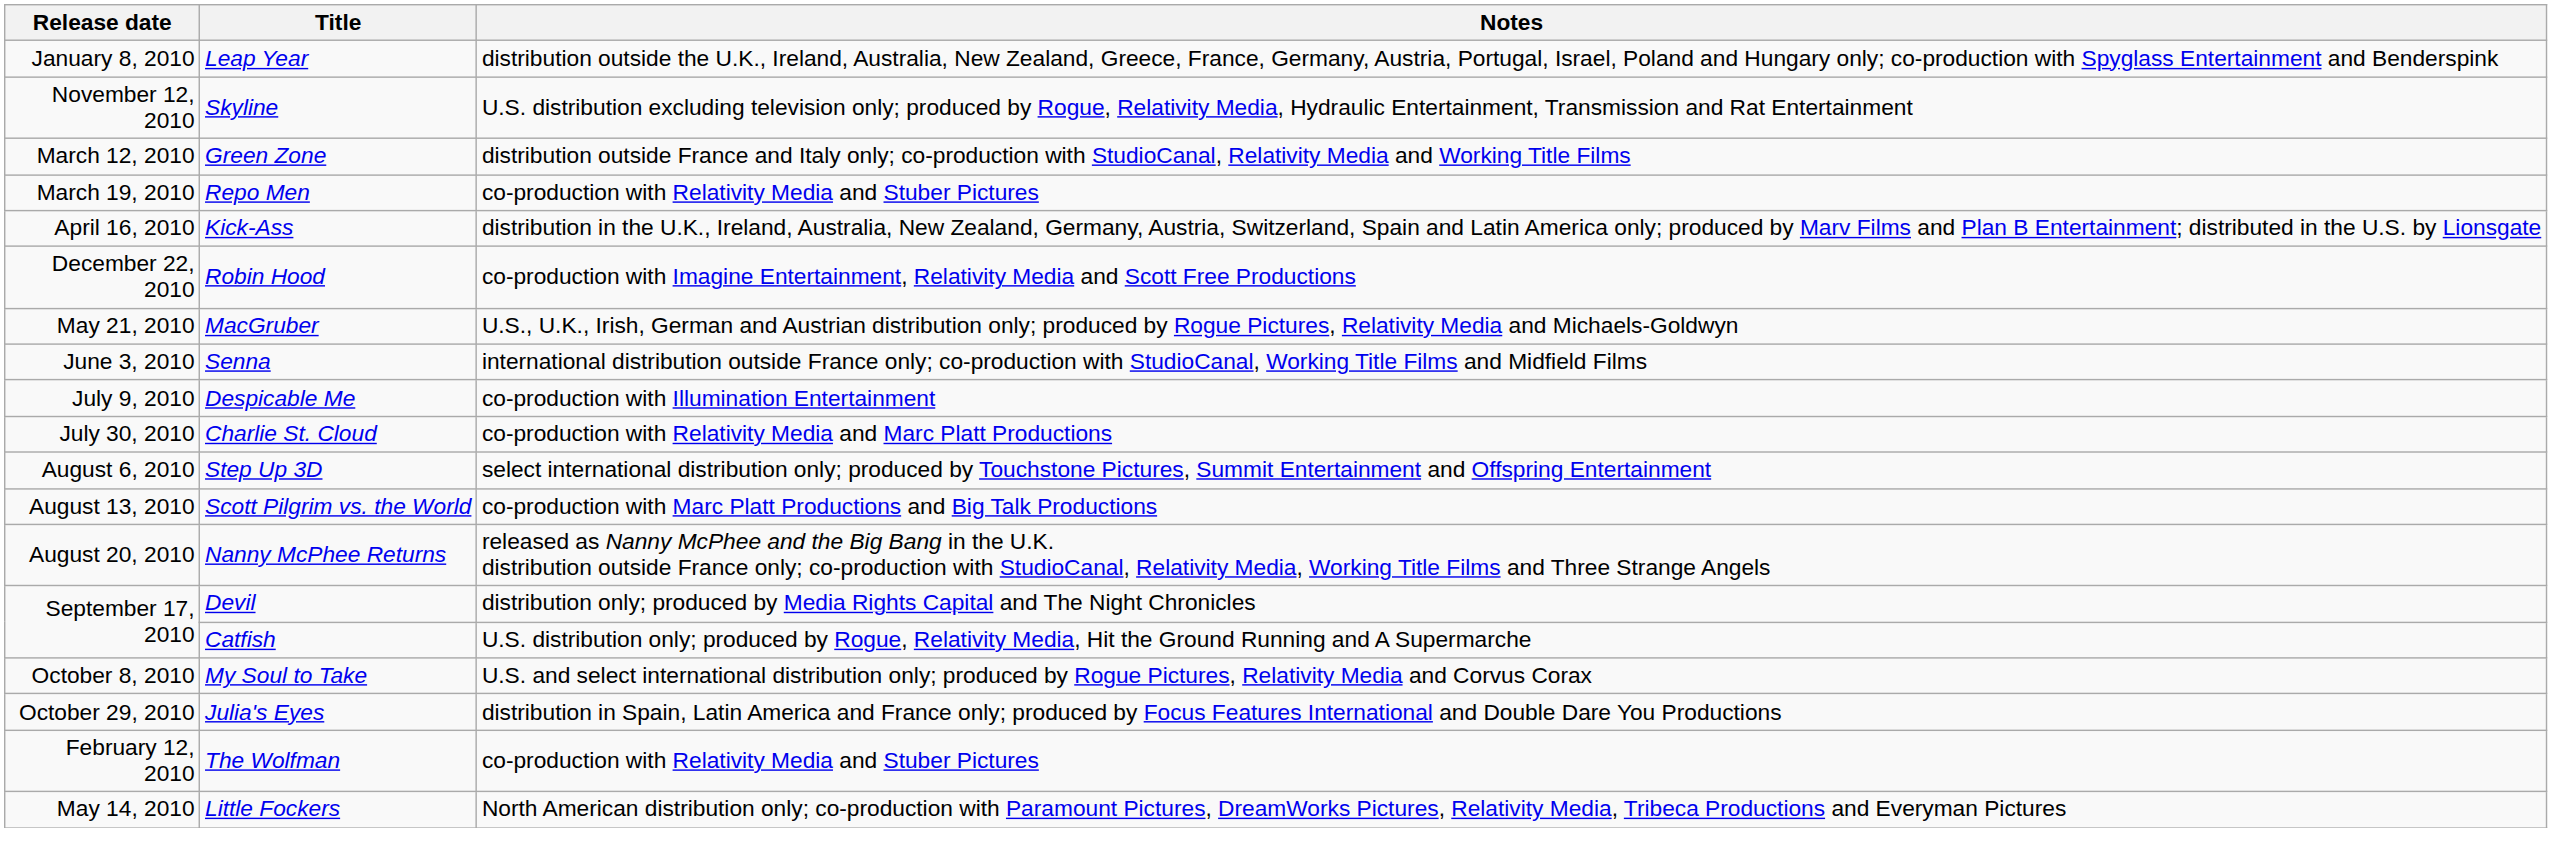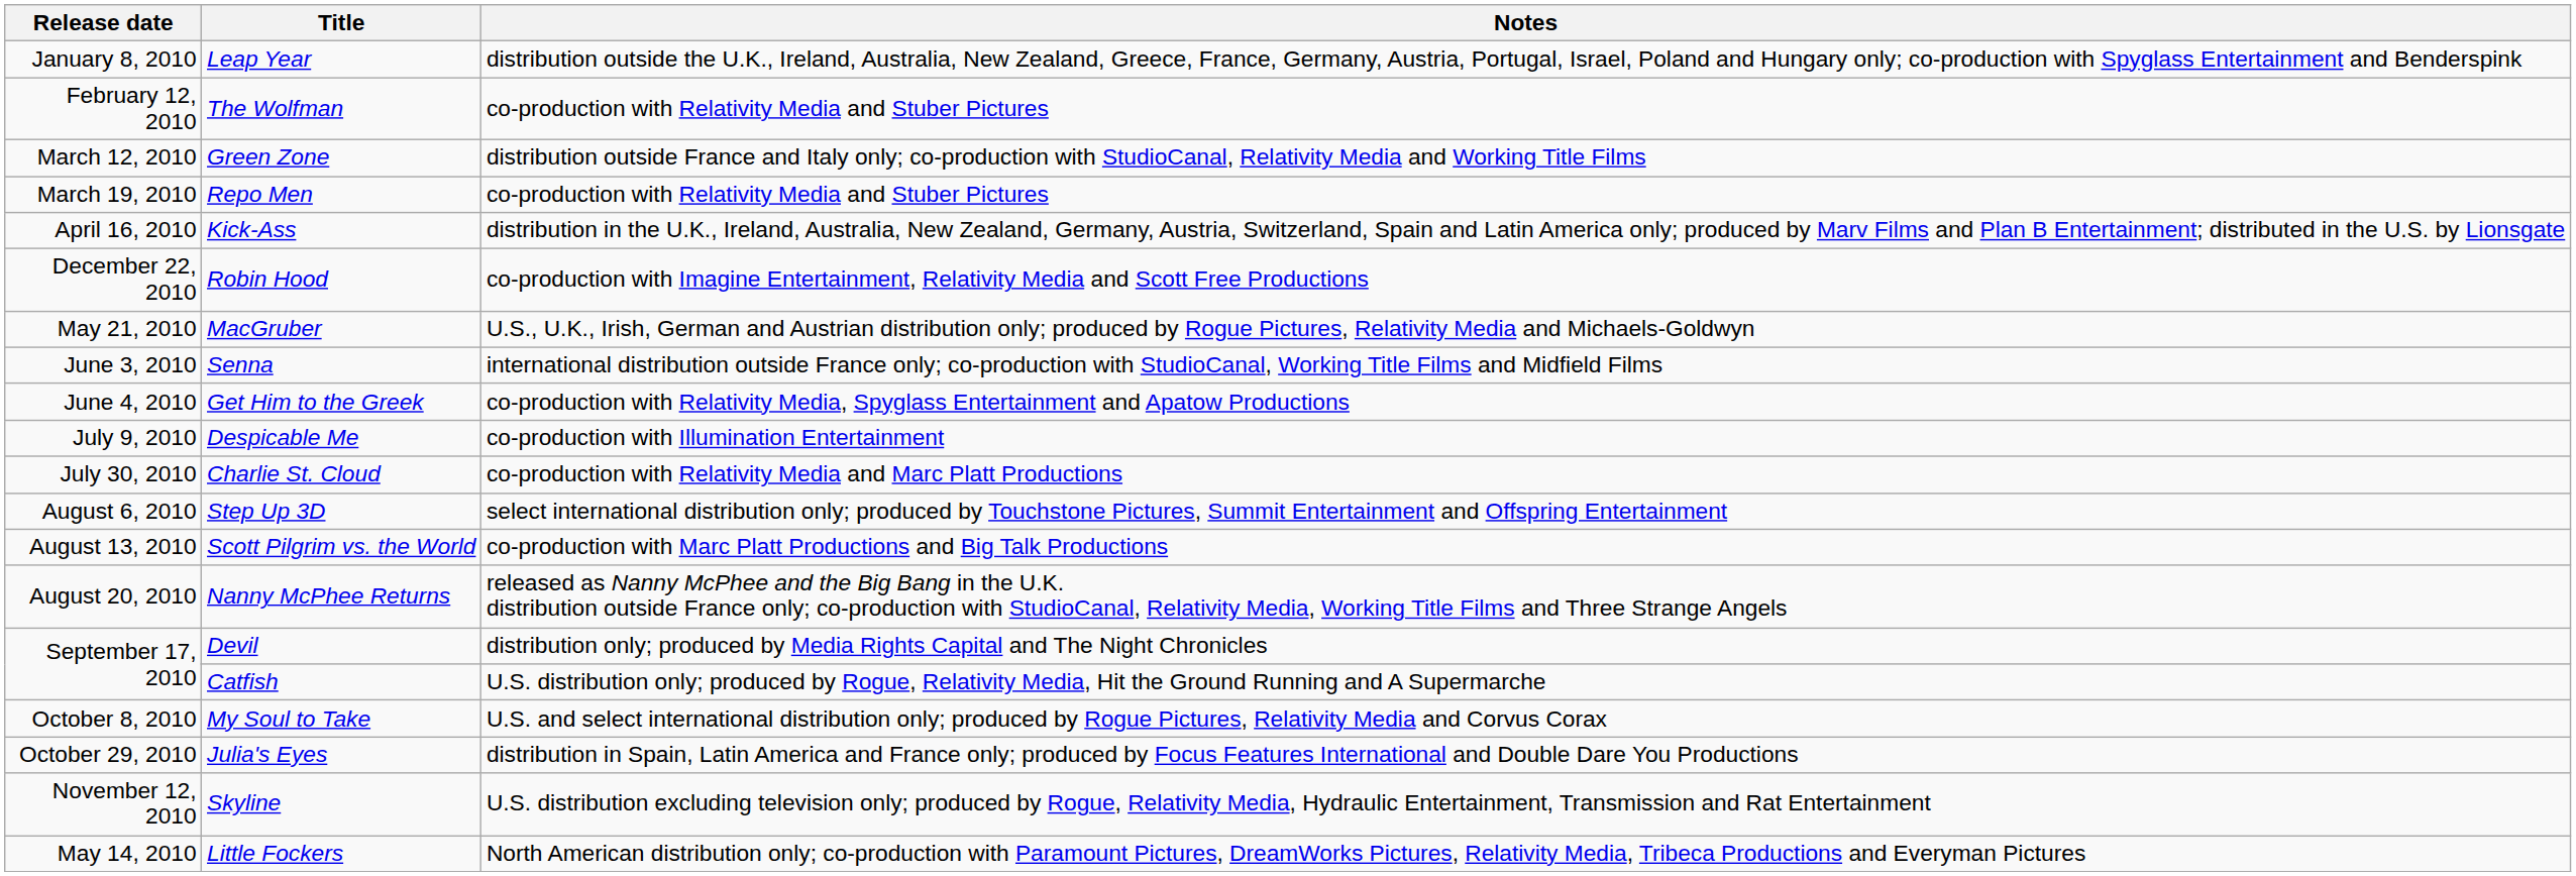rows swapped: The Wolfman <-> Skyline
+ row: June 4, 2010 | Get Him to the Greek | co-production with Relativity Media, Spyglass Entertainment and Apatow Productions
